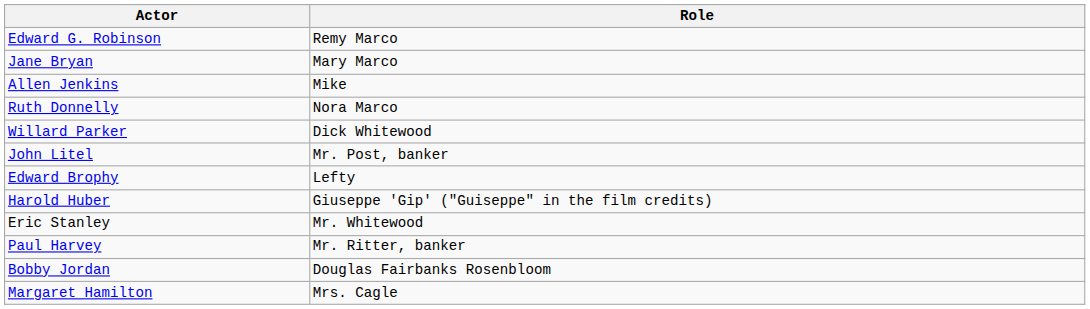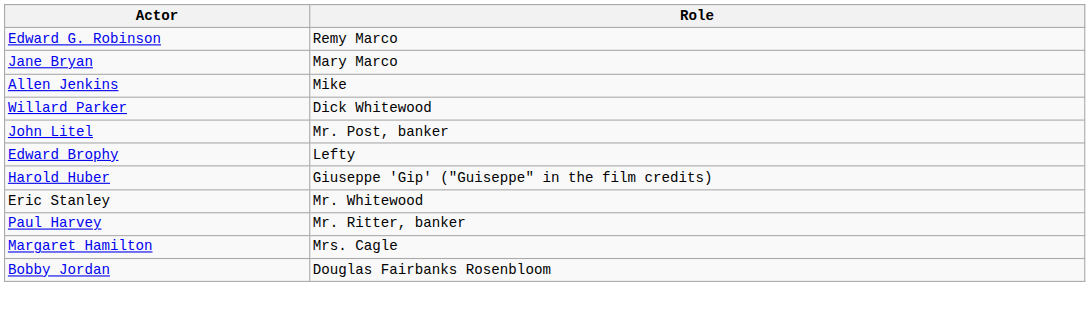- row: Ruth Donnelly | Nora Marco
rows swapped: Margaret Hamilton <-> Bobby Jordan
